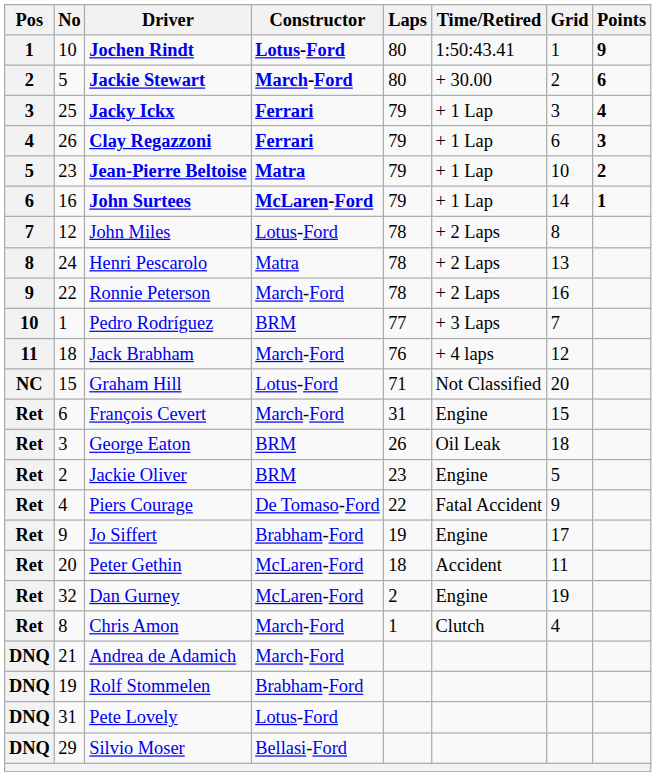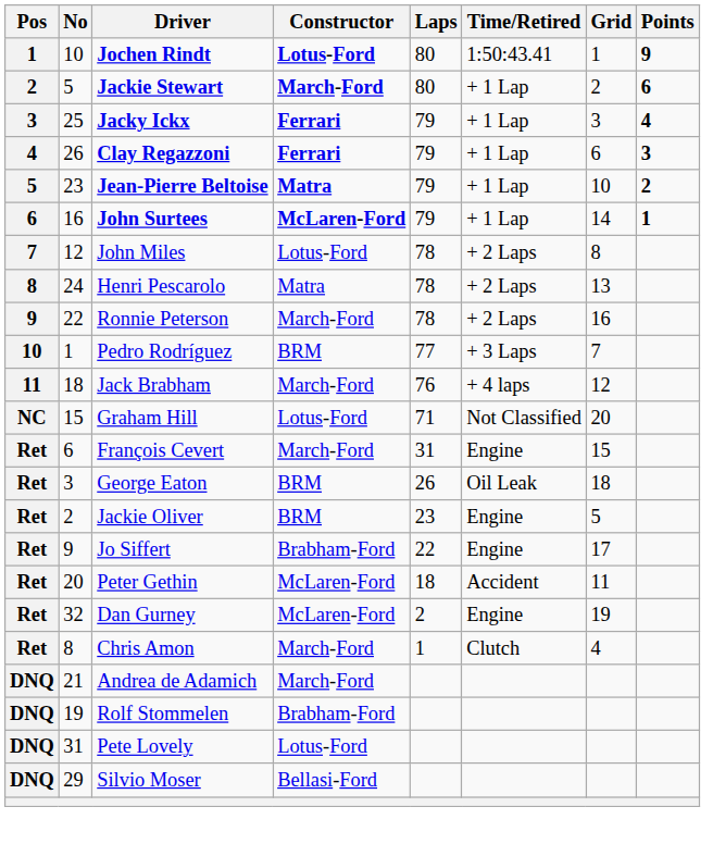Jackie Stewart | Time/Retired: + 30.00 -> + 1 Lap
- row: Ret | 4 | Piers Courage | De Tomaso-Ford | 22 | Fatal Accident | 9
Jo Siffert | Laps: 19 -> 22
